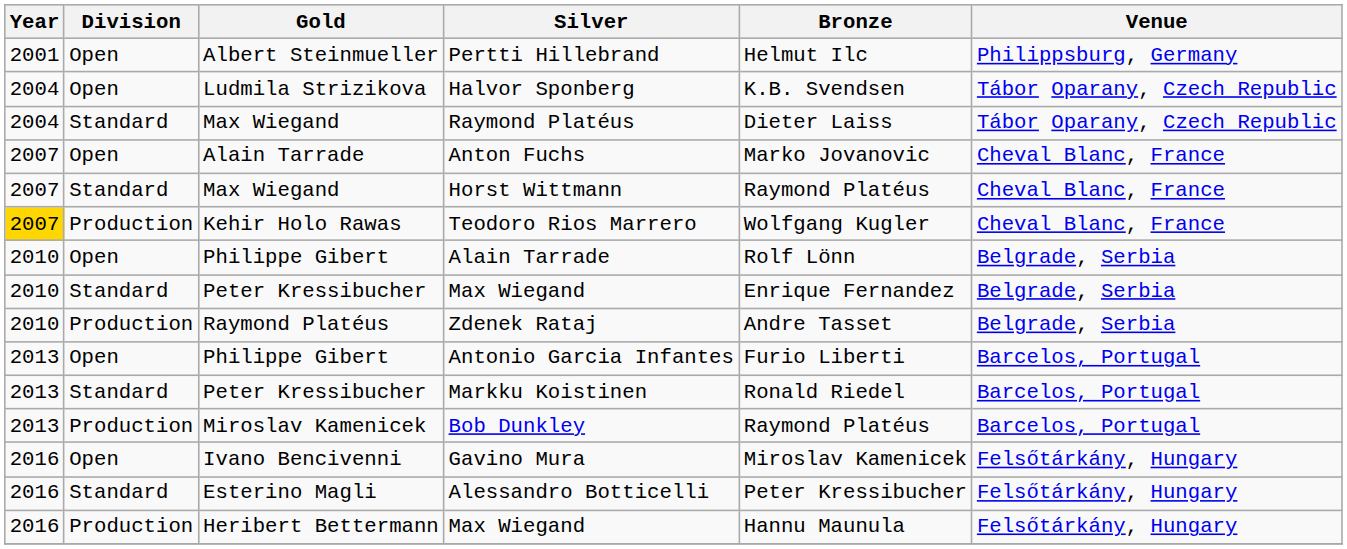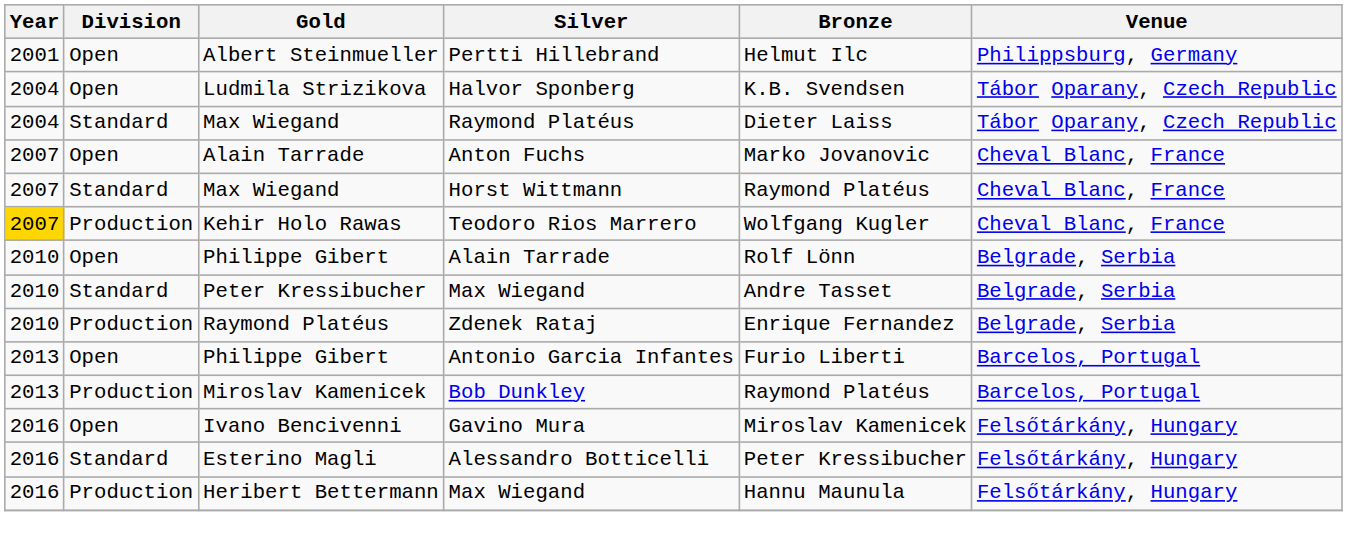Peter Kressibucher / Max Wiegand | Bronze: Enrique Fernandez -> Andre Tasset
Zdenek Rataj | Bronze: Andre Tasset -> Enrique Fernandez
- row: 2013 | Standard | Peter Kressibucher | Markku Koistinen | Ronald Riedel | Barcelos, Portugal
